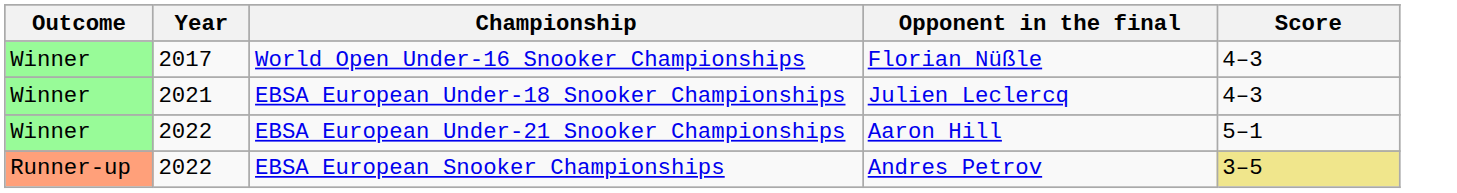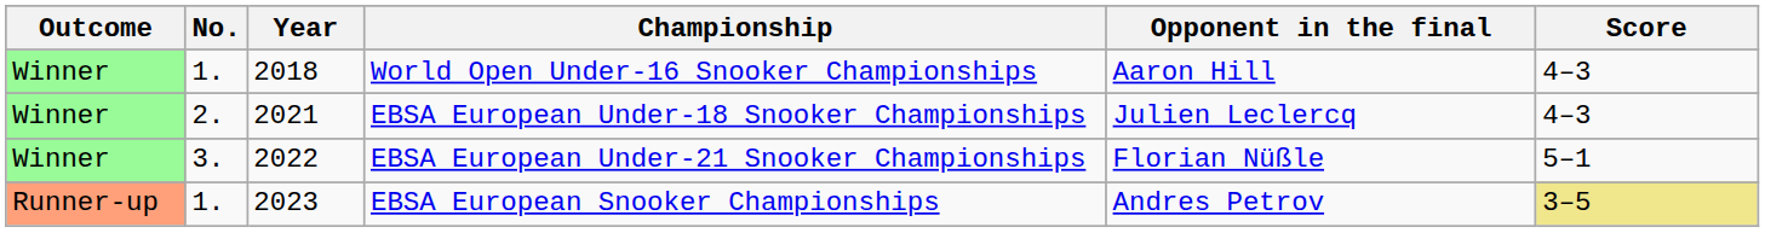+ column: No. | 1. | 2. | 3. | 1.
World Open Under-16 Snooker Championships | Year: 2017 -> 2018
World Open Under-16 Snooker Championships | Opponent in the final: Florian Nüßle -> Aaron Hill
EBSA European Under-21 Snooker Championships | Opponent in the final: Aaron Hill -> Florian Nüßle
EBSA European Snooker Championships | Year: 2022 -> 2023
